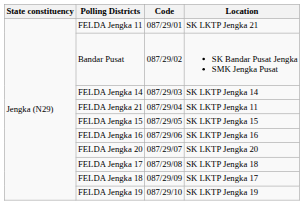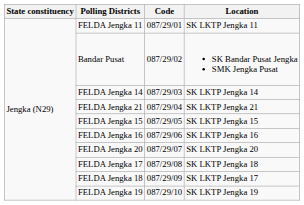FELDA Jengka 11 | Location: SK LKTP Jengka 21 -> SK LKTP Jengka 11
FELDA Jengka 21 | Location: SK LKTP Jengka 11 -> SK LKTP Jengka 21
